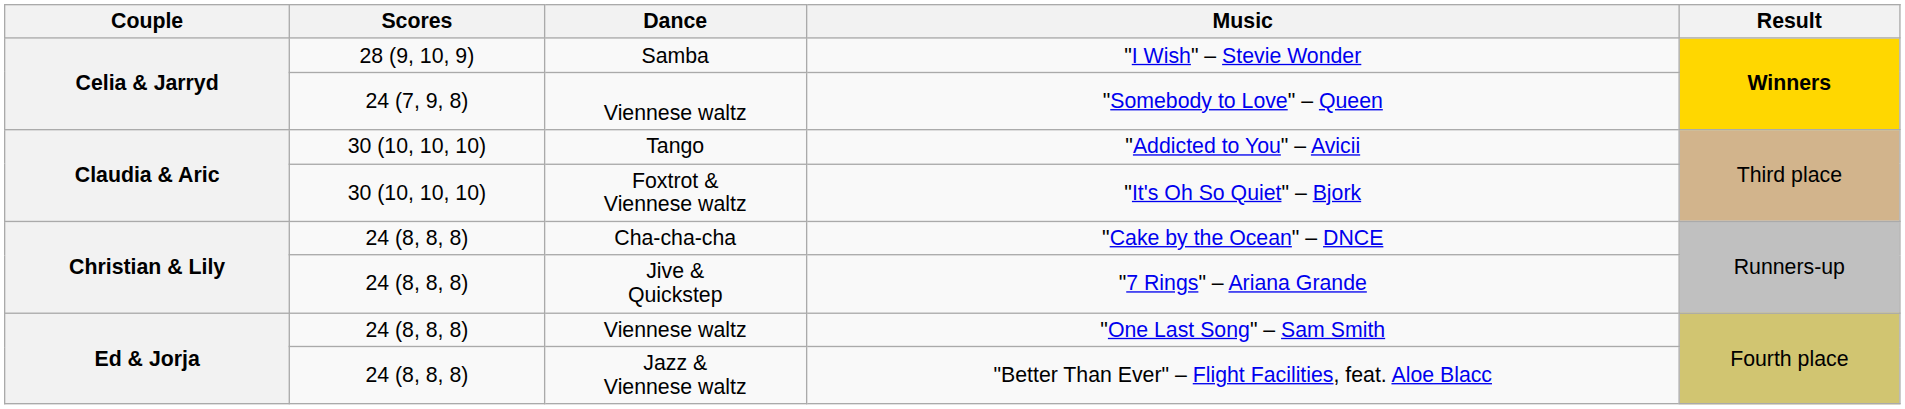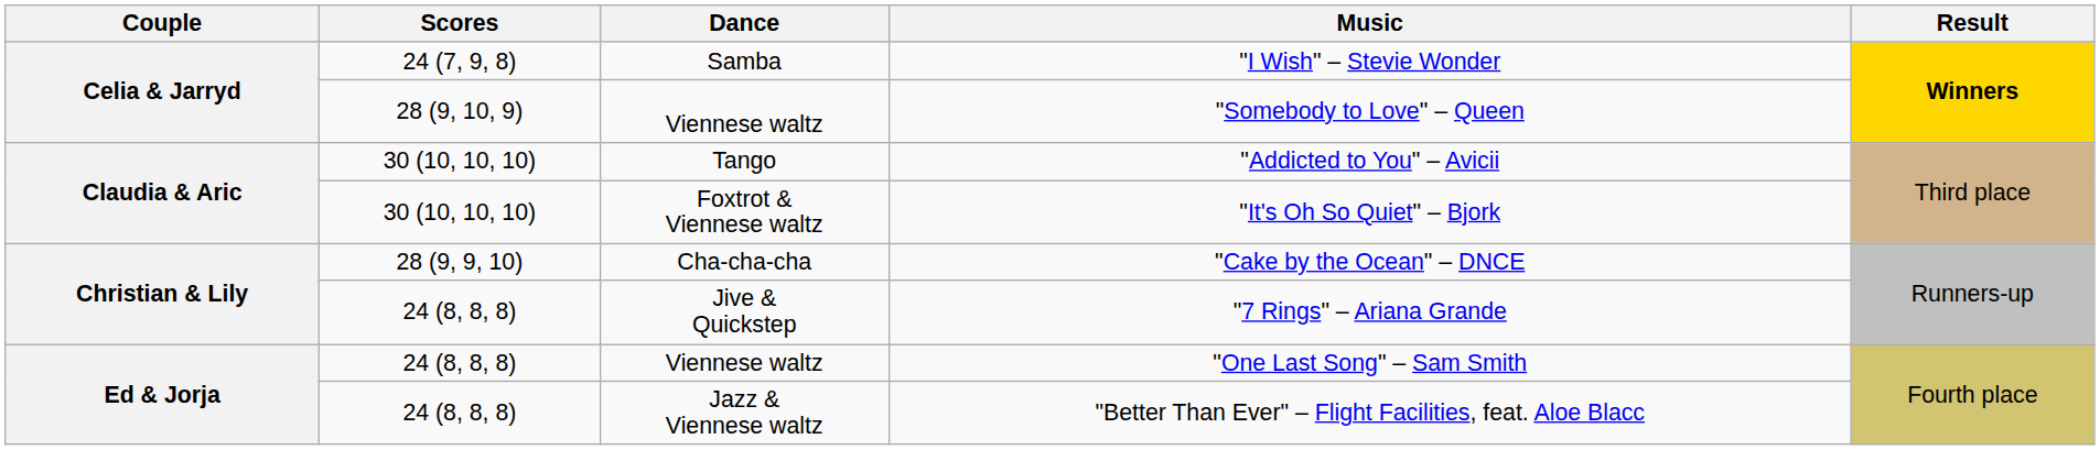"I Wish" – Stevie Wonder | Scores: 28 (9, 10, 9) -> 24 (7, 9, 8)
"Somebody to Love" – Queen | Scores: 24 (7, 9, 8) -> 28 (9, 10, 9)
"Cake by the Ocean" – DNCE | Scores: 24 (8, 8, 8) -> 28 (9, 9, 10)
